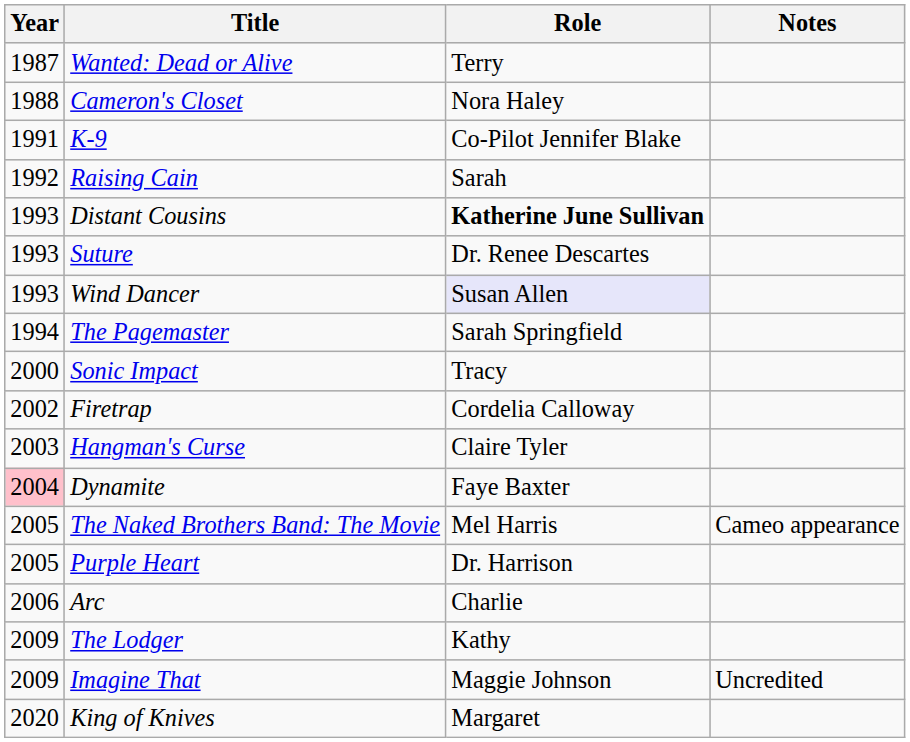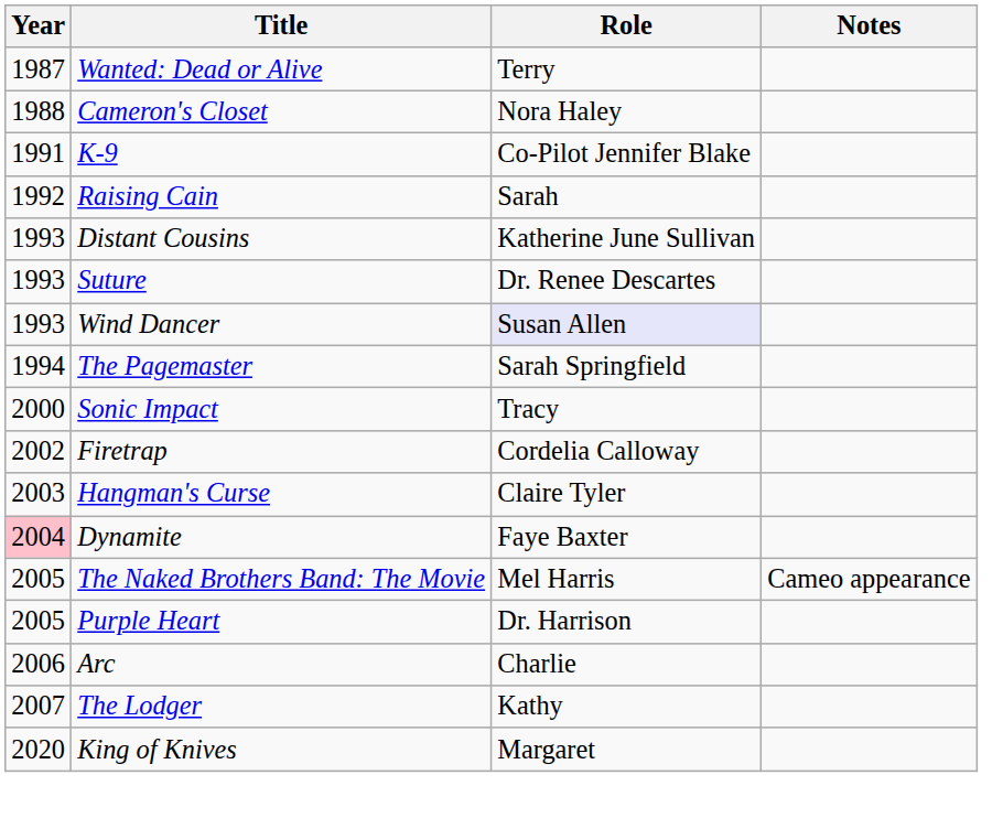Distant Cousins | Role: bold -> normal
The Lodger | Year: 2009 -> 2007
- row: 2009 | Imagine That | Maggie Johnson | Uncredited
